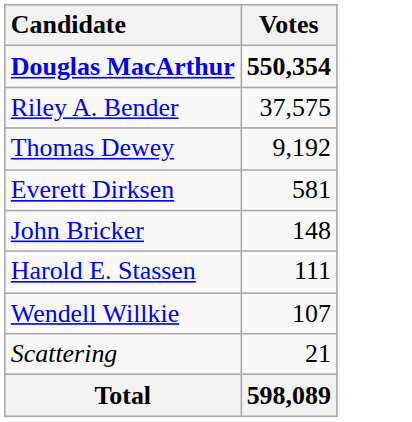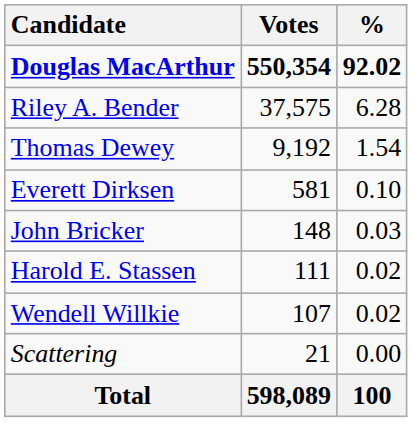+ column: % | 92.02 | 6.28 | 1.54 | 0.10 | 0.03 | 0.02 | 0.02 | 0.00 | 100
